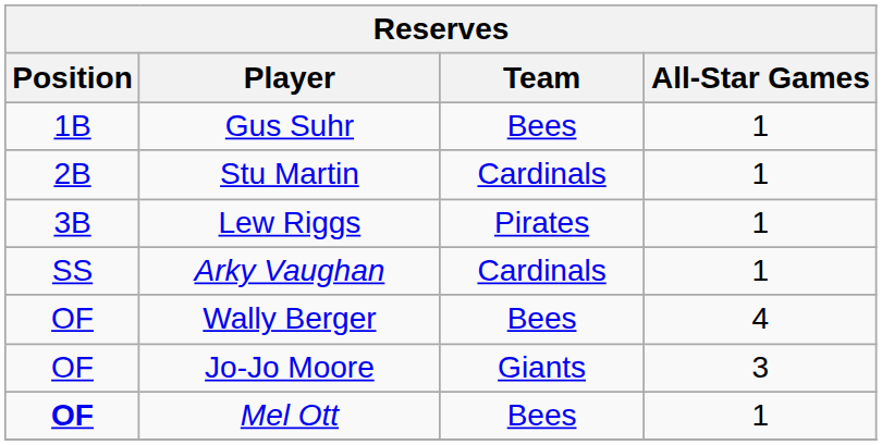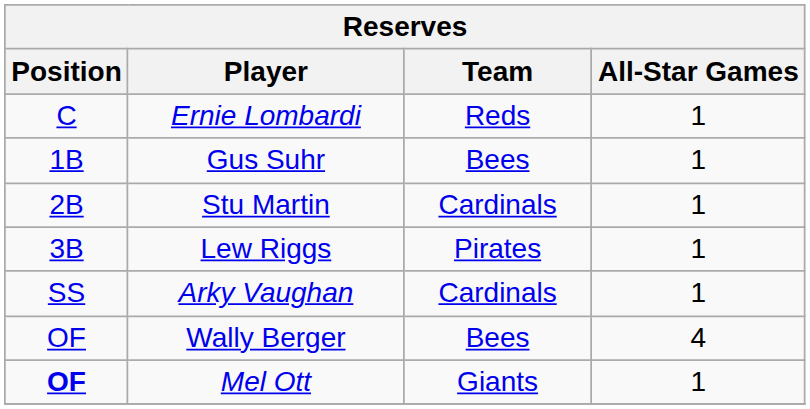+ row: C | Ernie Lombardi | Reds | 1
- row: OF | Jo-Jo Moore | Giants | 3
Mel Ott | Team: Bees -> Giants
